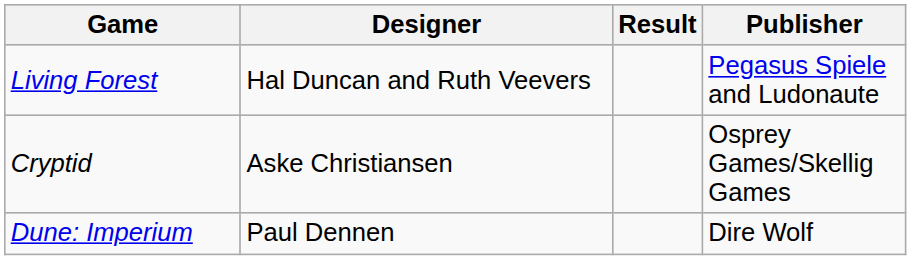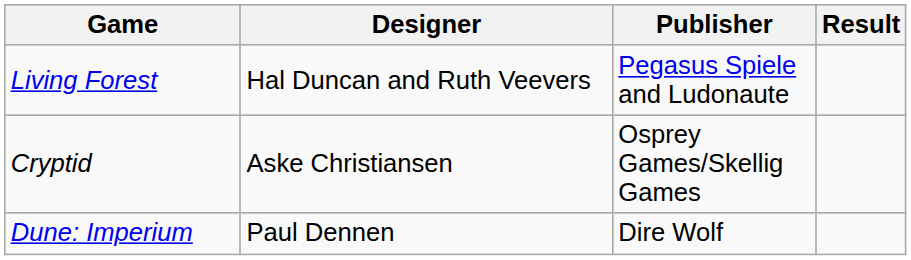columns swapped: Publisher <-> Result
